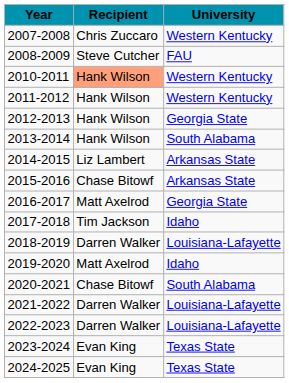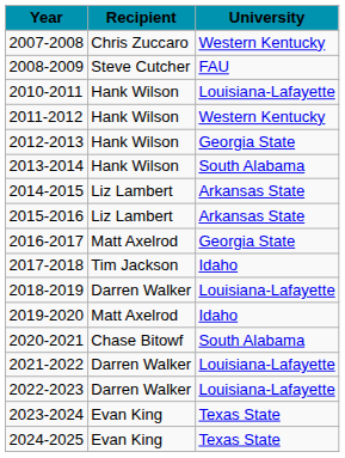2010-2011 | Recipient: lightsalmon background -> no background
2010-2011 | University: Western Kentucky -> Louisiana-Lafayette
2015-2016 | Recipient: Chase Bitowf -> Liz Lambert
